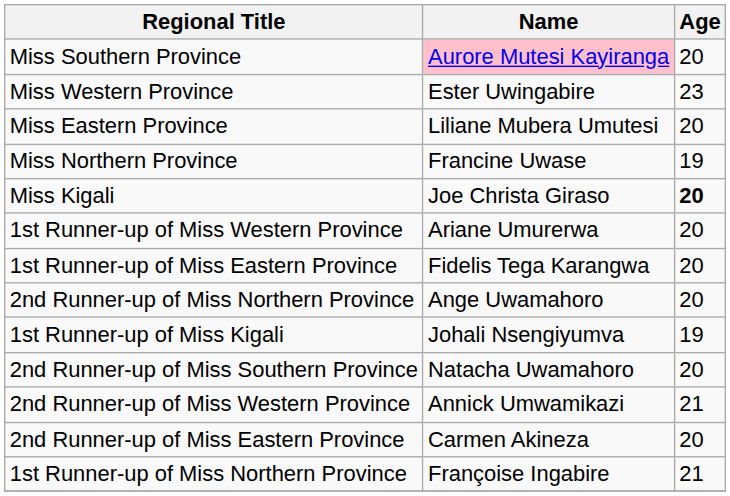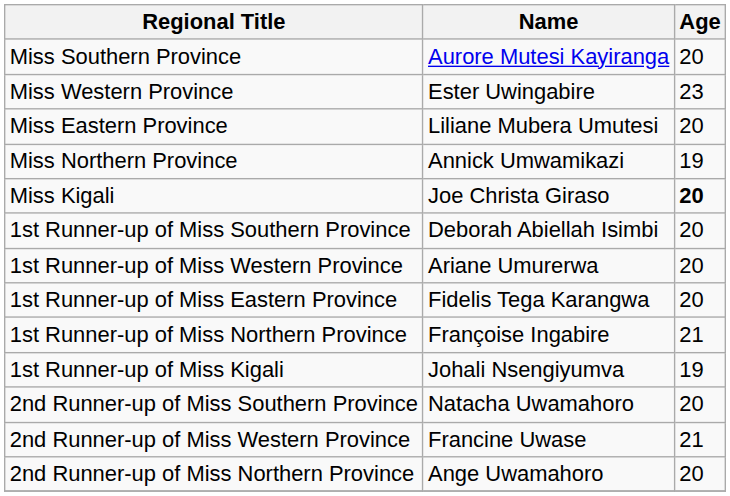Miss Southern Province | Name: pink background -> no background
Miss Northern Province | Name: Francine Uwase -> Annick Umwamikazi
+ row: 1st Runner-up of Miss Southern Province | Deborah Abiellah Isimbi | 20
rows swapped: 1st Runner-up of Miss Northern Province <-> 2nd Runner-up of Miss Northern Province
2nd Runner-up of Miss Western Province | Name: Annick Umwamikazi -> Francine Uwase
- row: 2nd Runner-up of Miss Eastern Province | Carmen Akineza | 20
